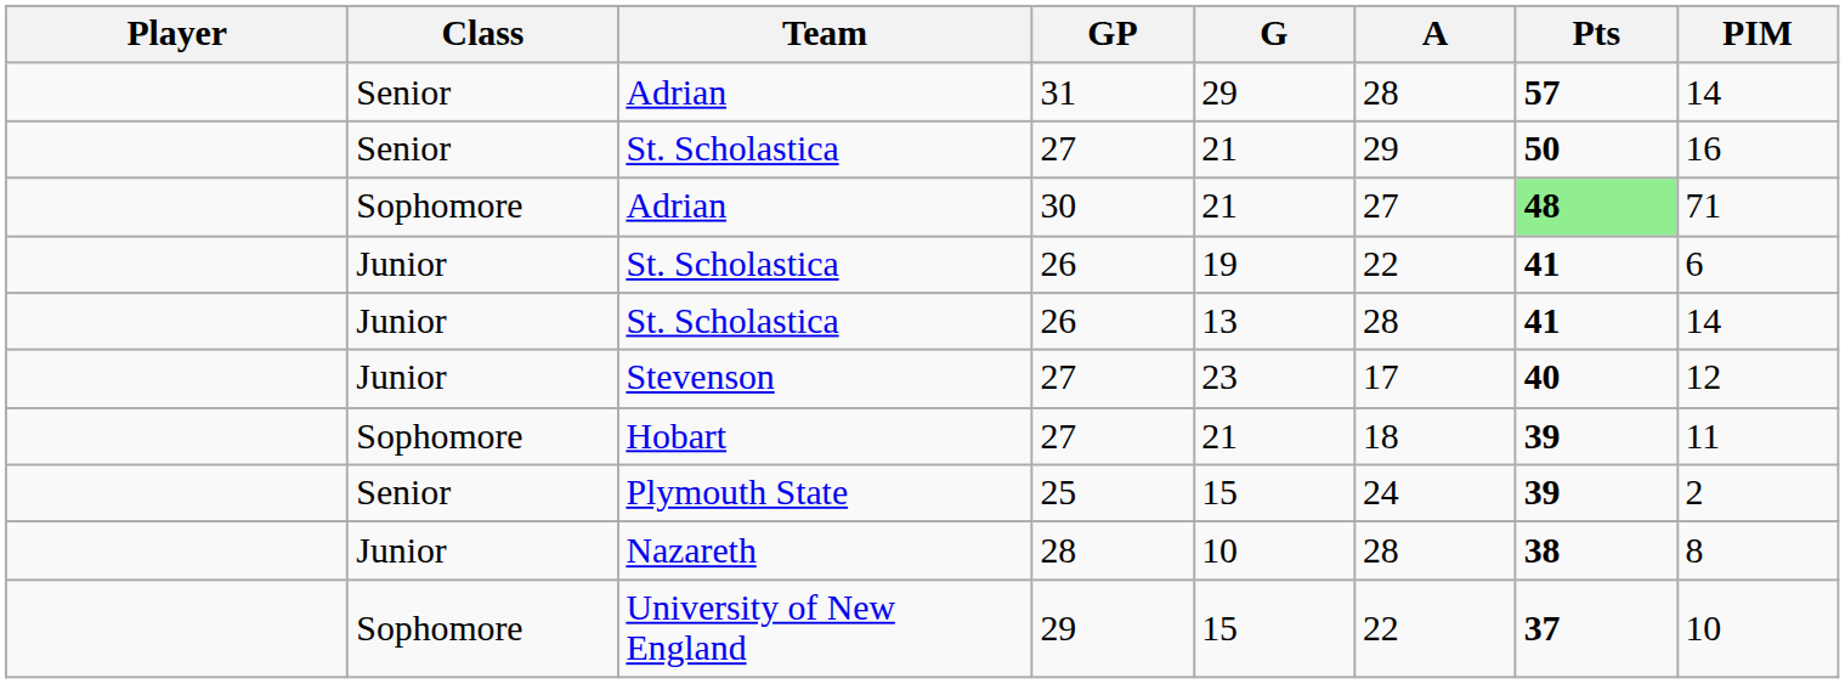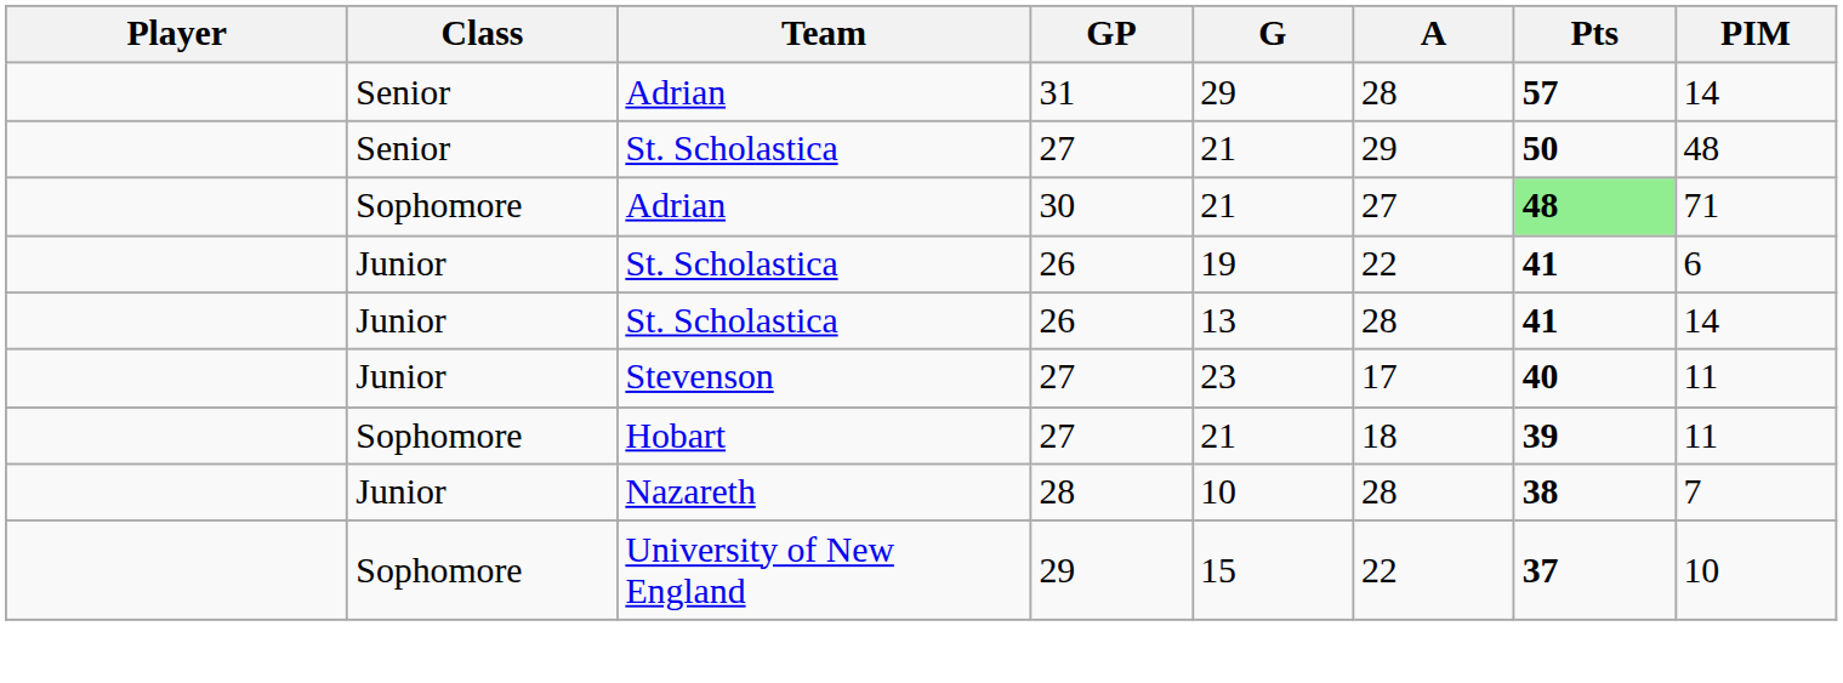St. Scholastica / 27 | PIM: 16 -> 48
Stevenson | PIM: 12 -> 11
- row: Senior | Plymouth State | 25 | 15 | 24 | 39 | 2
Nazareth | PIM: 8 -> 7
